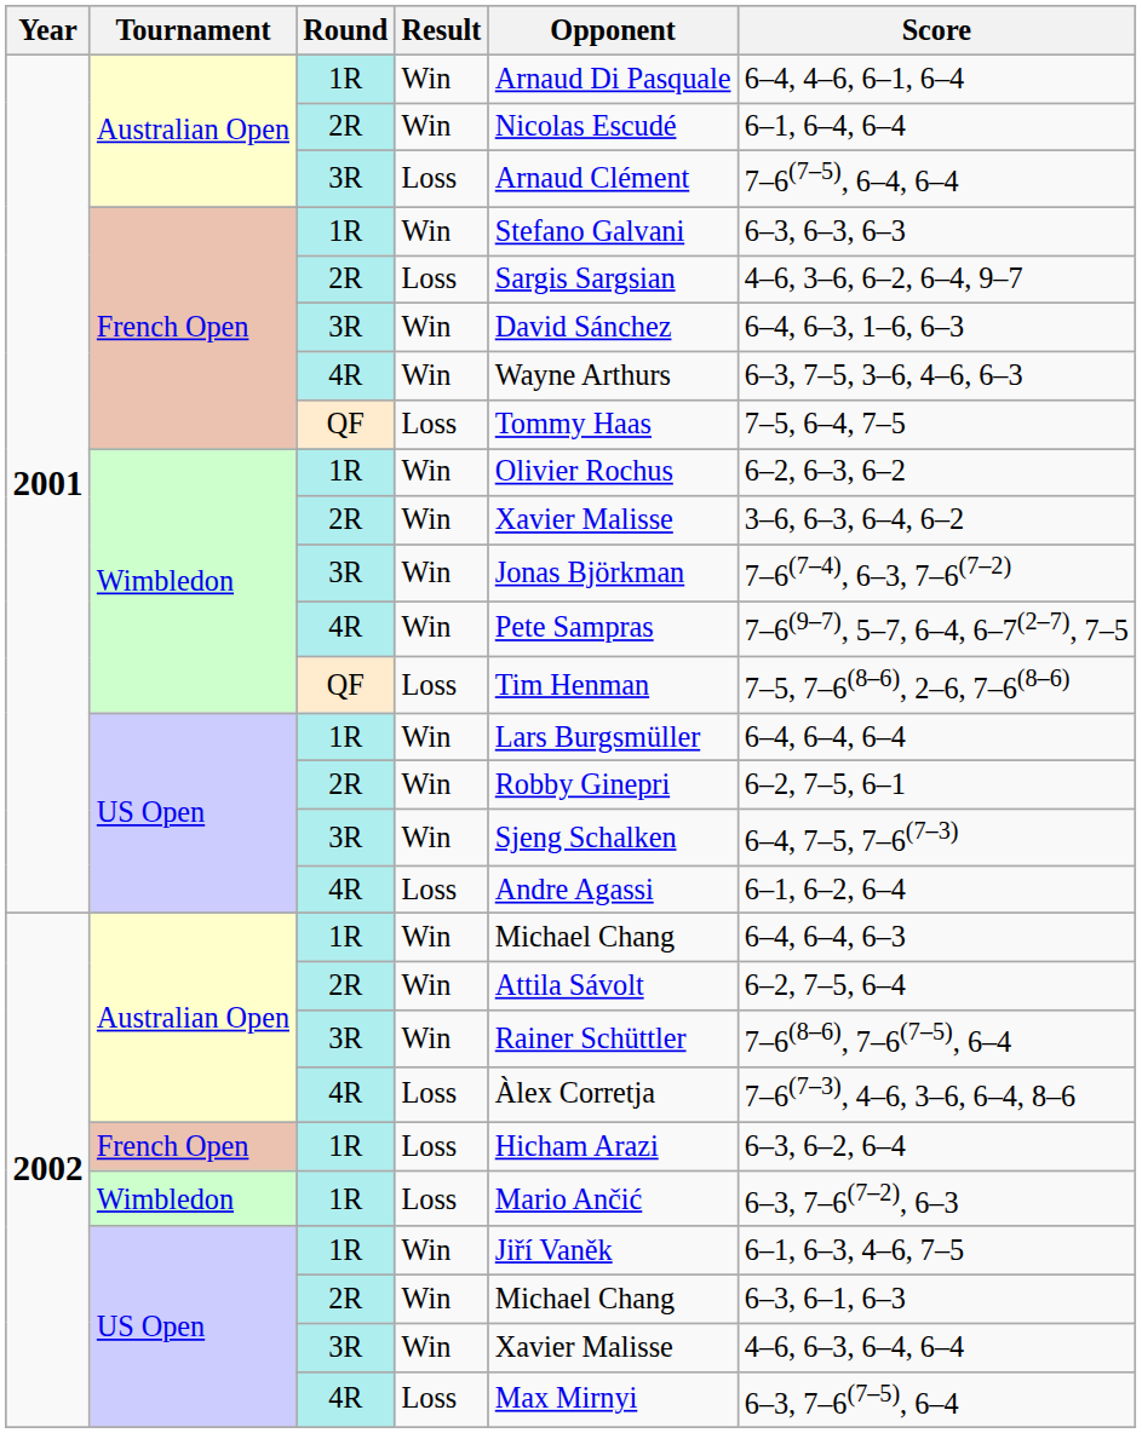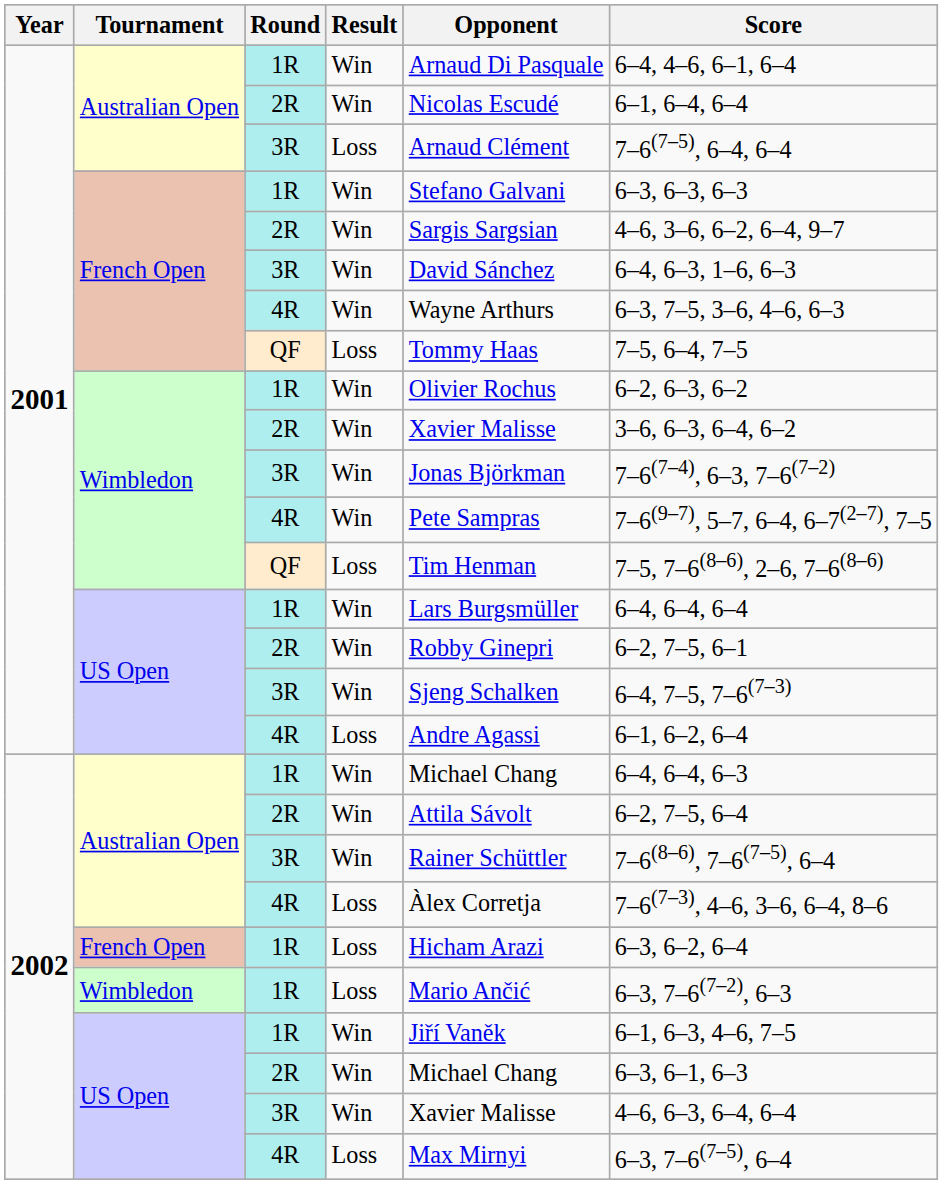French Open / 2R | Result: Loss -> Win
